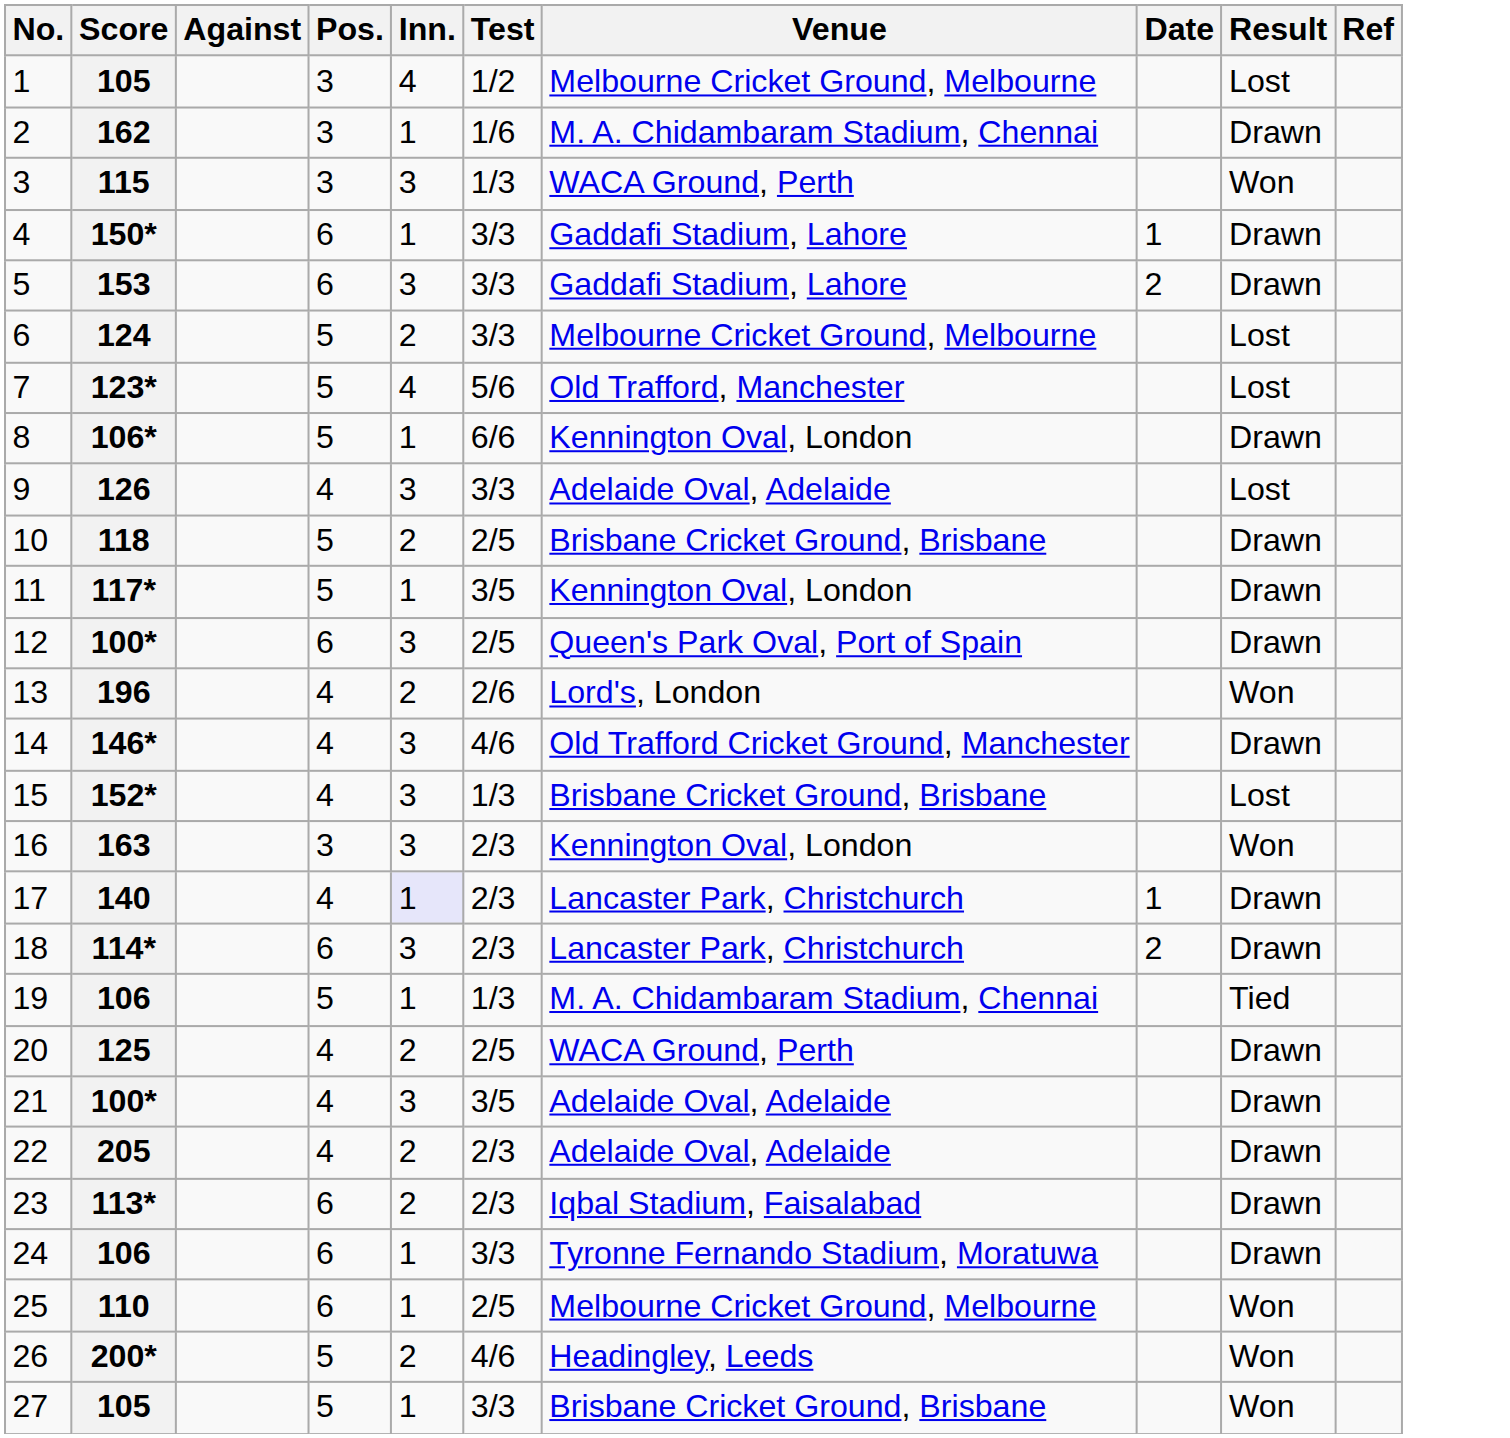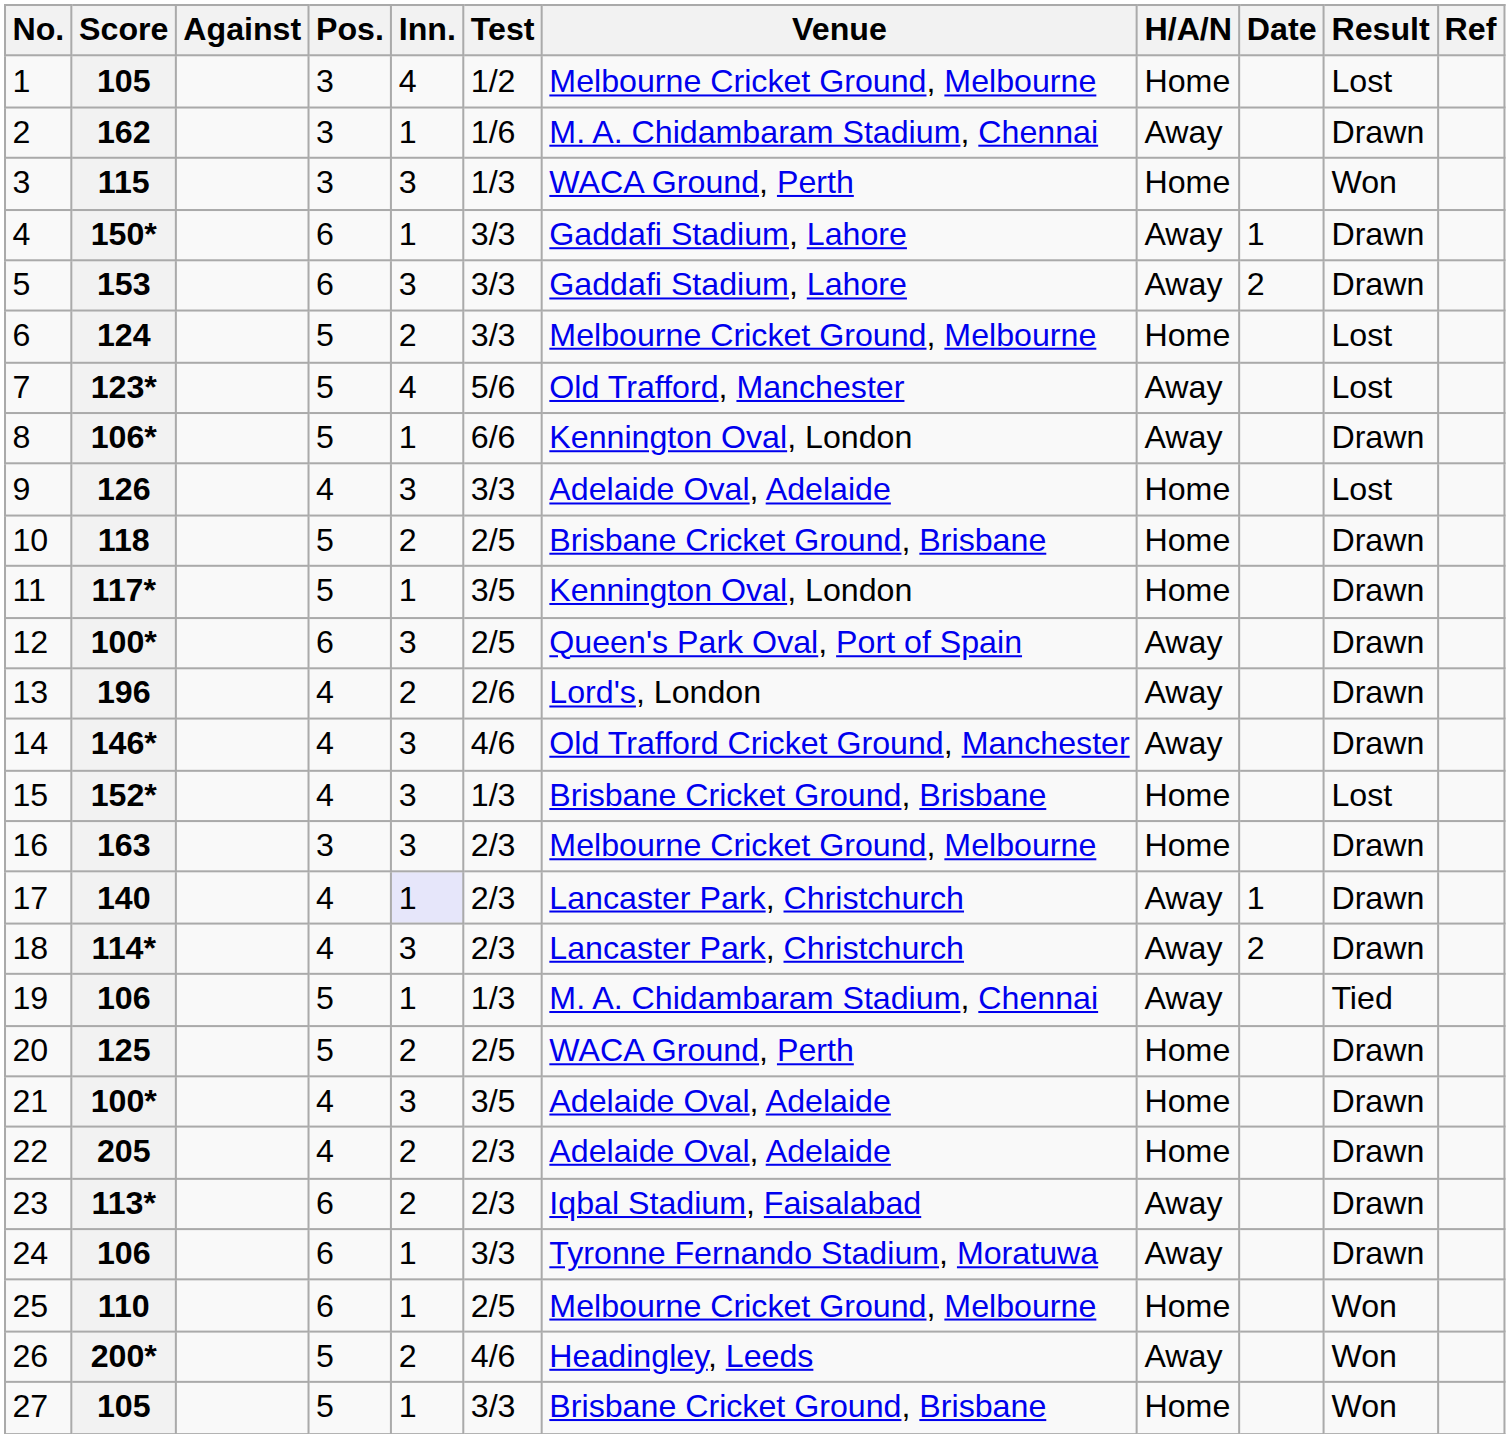+ column: H/A/N | Home | Away | Home | Away | Away | Home | Away | Away | Home | Home | Home | Away | Away | Away | Home | Home | Away | Away | Away | Home | Home | Home | Away | Away | Home | Away | Home
13 | Result: Won -> Drawn
16 | Venue: Kennington Oval, London -> Melbourne Cricket Ground, Melbourne
16 | Result: Won -> Drawn
18 | Pos.: 6 -> 4
20 | Pos.: 4 -> 5
